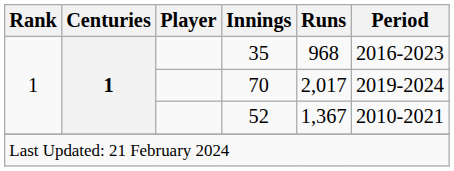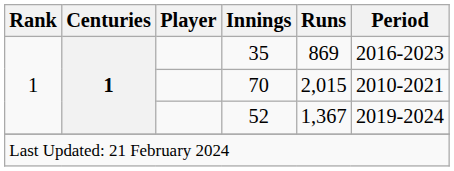35 | Runs: 968 -> 869
70 | Runs: 2,017 -> 2,015
70 | Period: 2019-2024 -> 2010-2021
52 | Period: 2010-2021 -> 2019-2024
